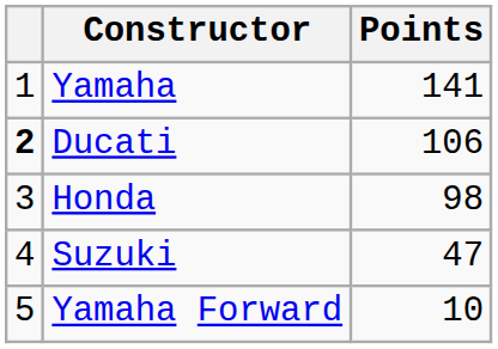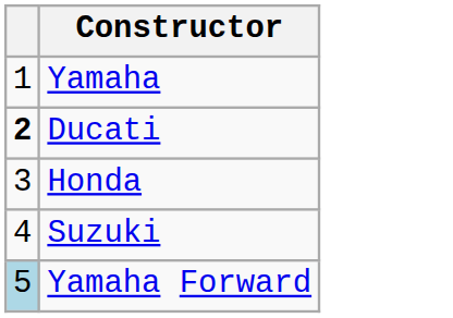- column: Points | 141 | 106 | 98 | 47 | 10
Yamaha Forward | column 1: no background -> lightblue background
